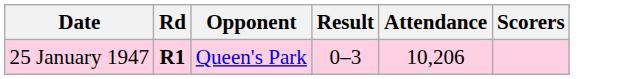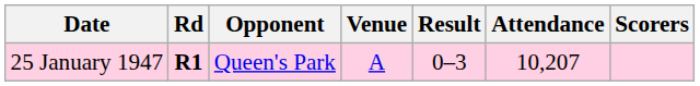+ column: Venue | A
25 January 1947 | Attendance: 10,206 -> 10,207
